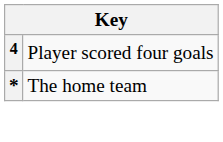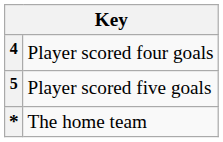+ row: 5 | Player scored five goals
